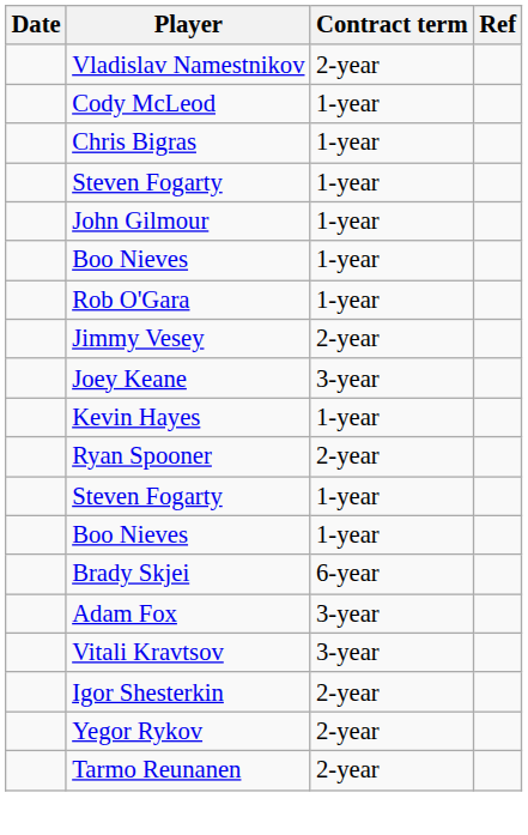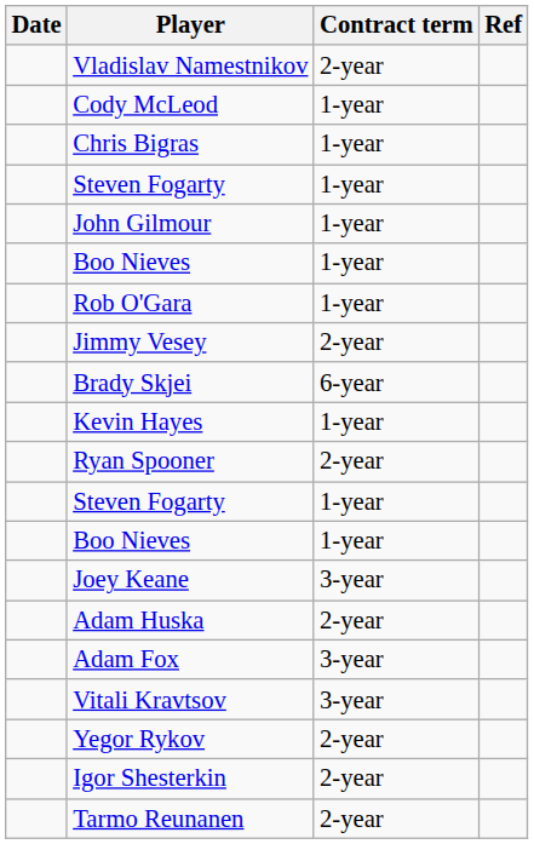rows swapped: Brady Skjei <-> Joey Keane
+ row: Adam Huska | 2-year
rows swapped: Igor Shesterkin <-> Yegor Rykov
